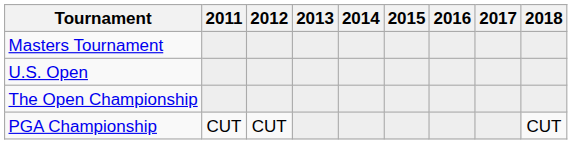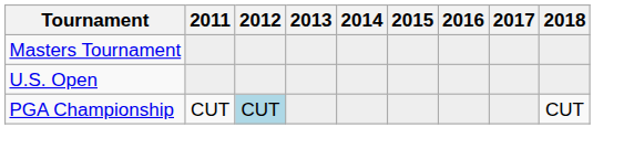- row: The Open Championship
PGA Championship | 2012: no background -> lightblue background
